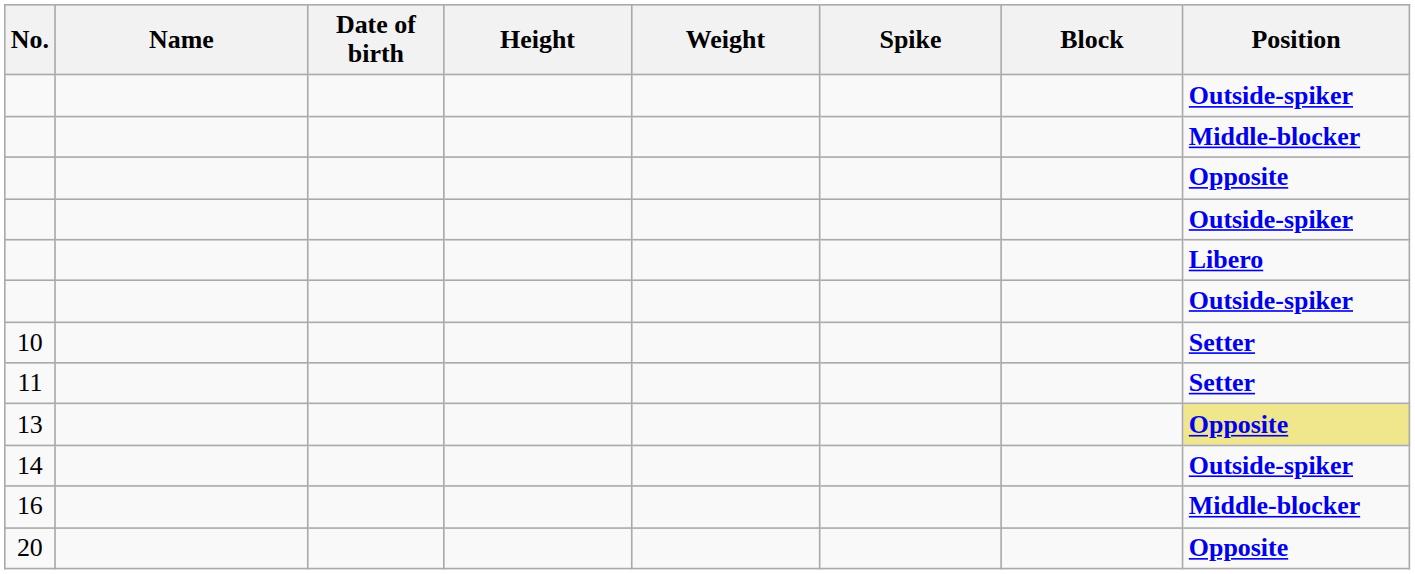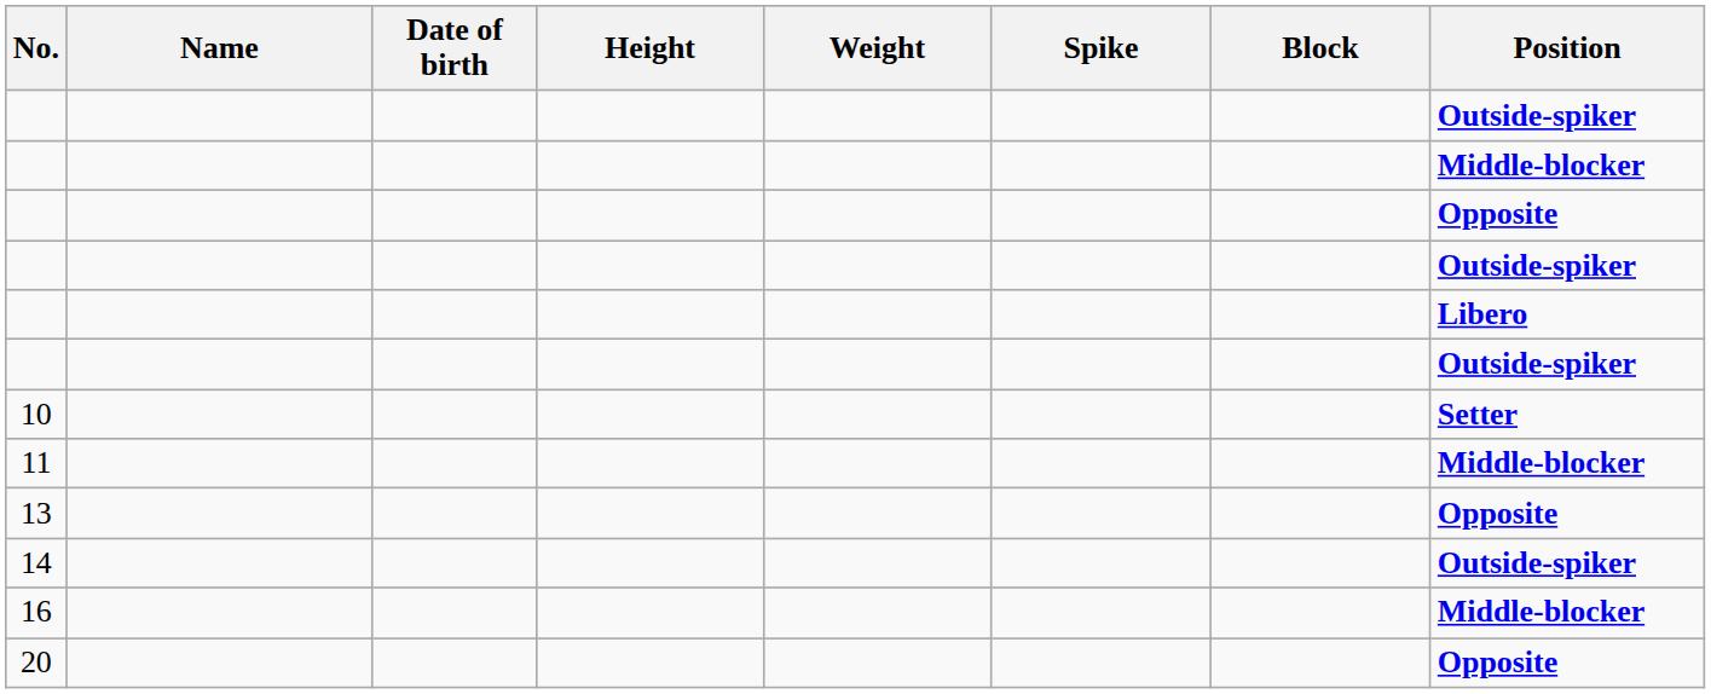11 | Position: Setter -> Middle-blocker
13 | Position: khaki background -> no background
